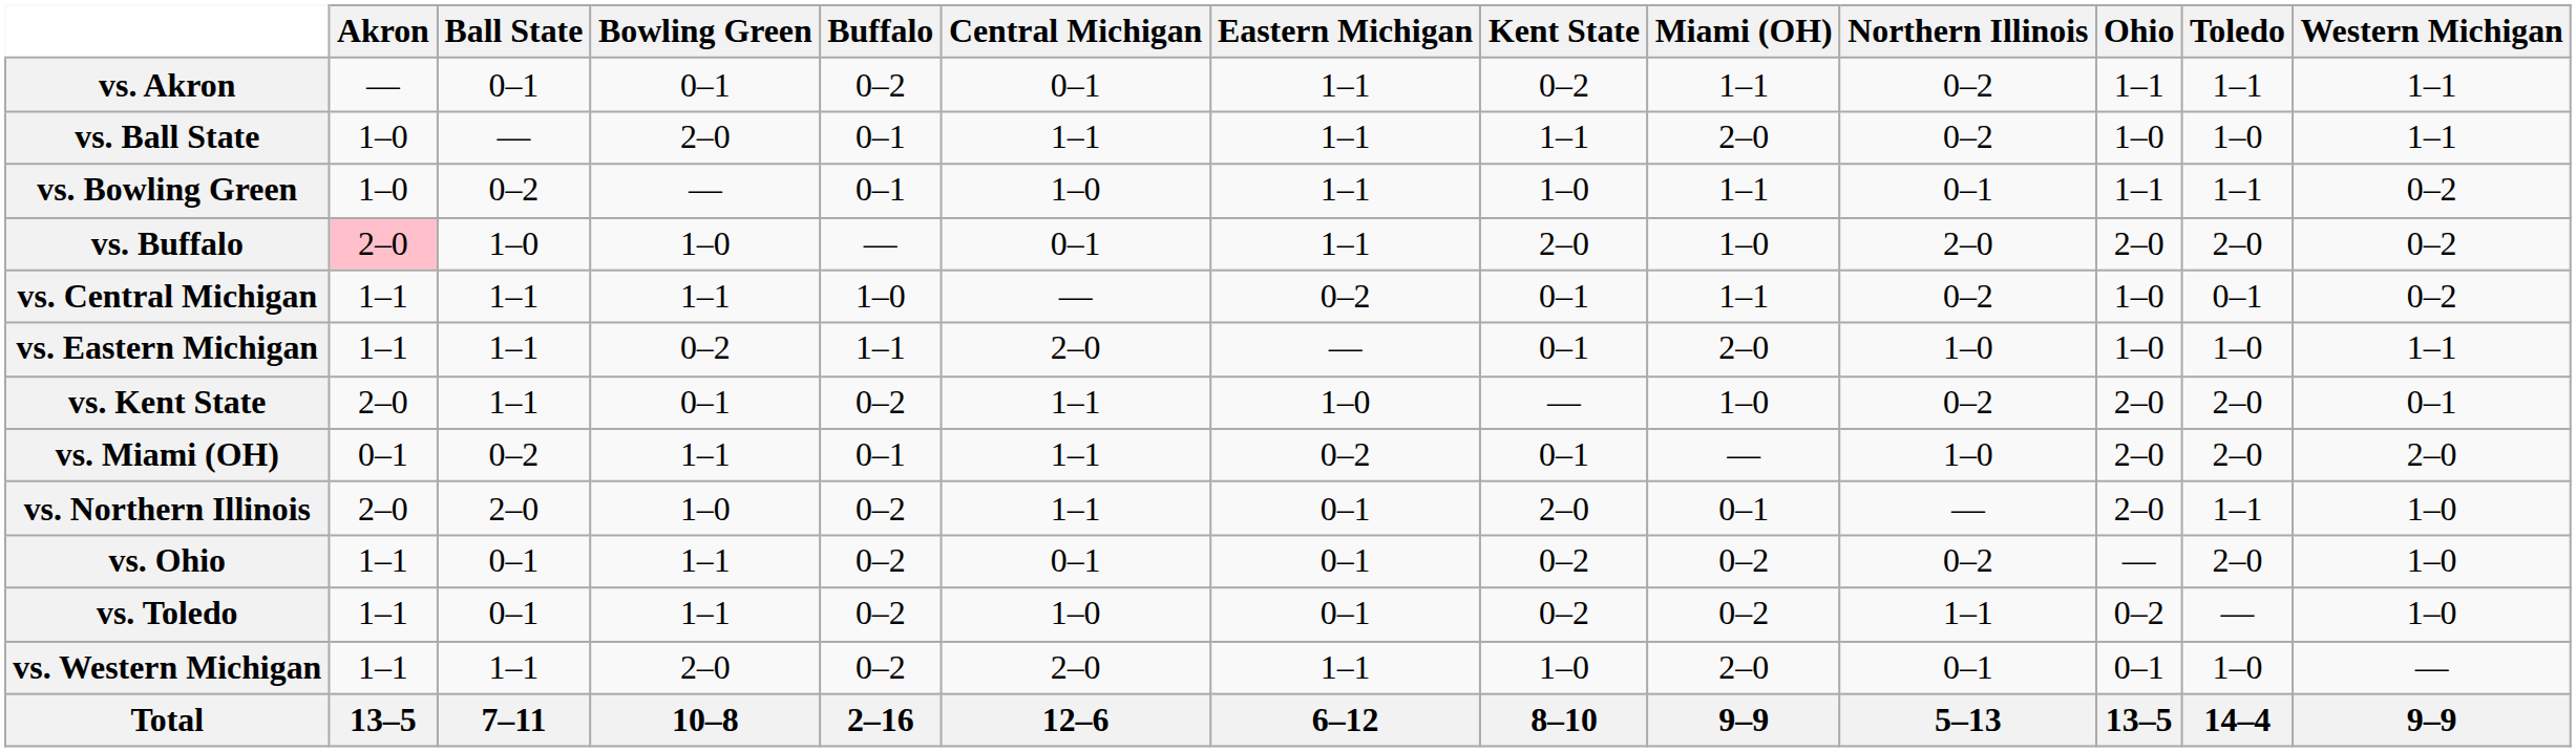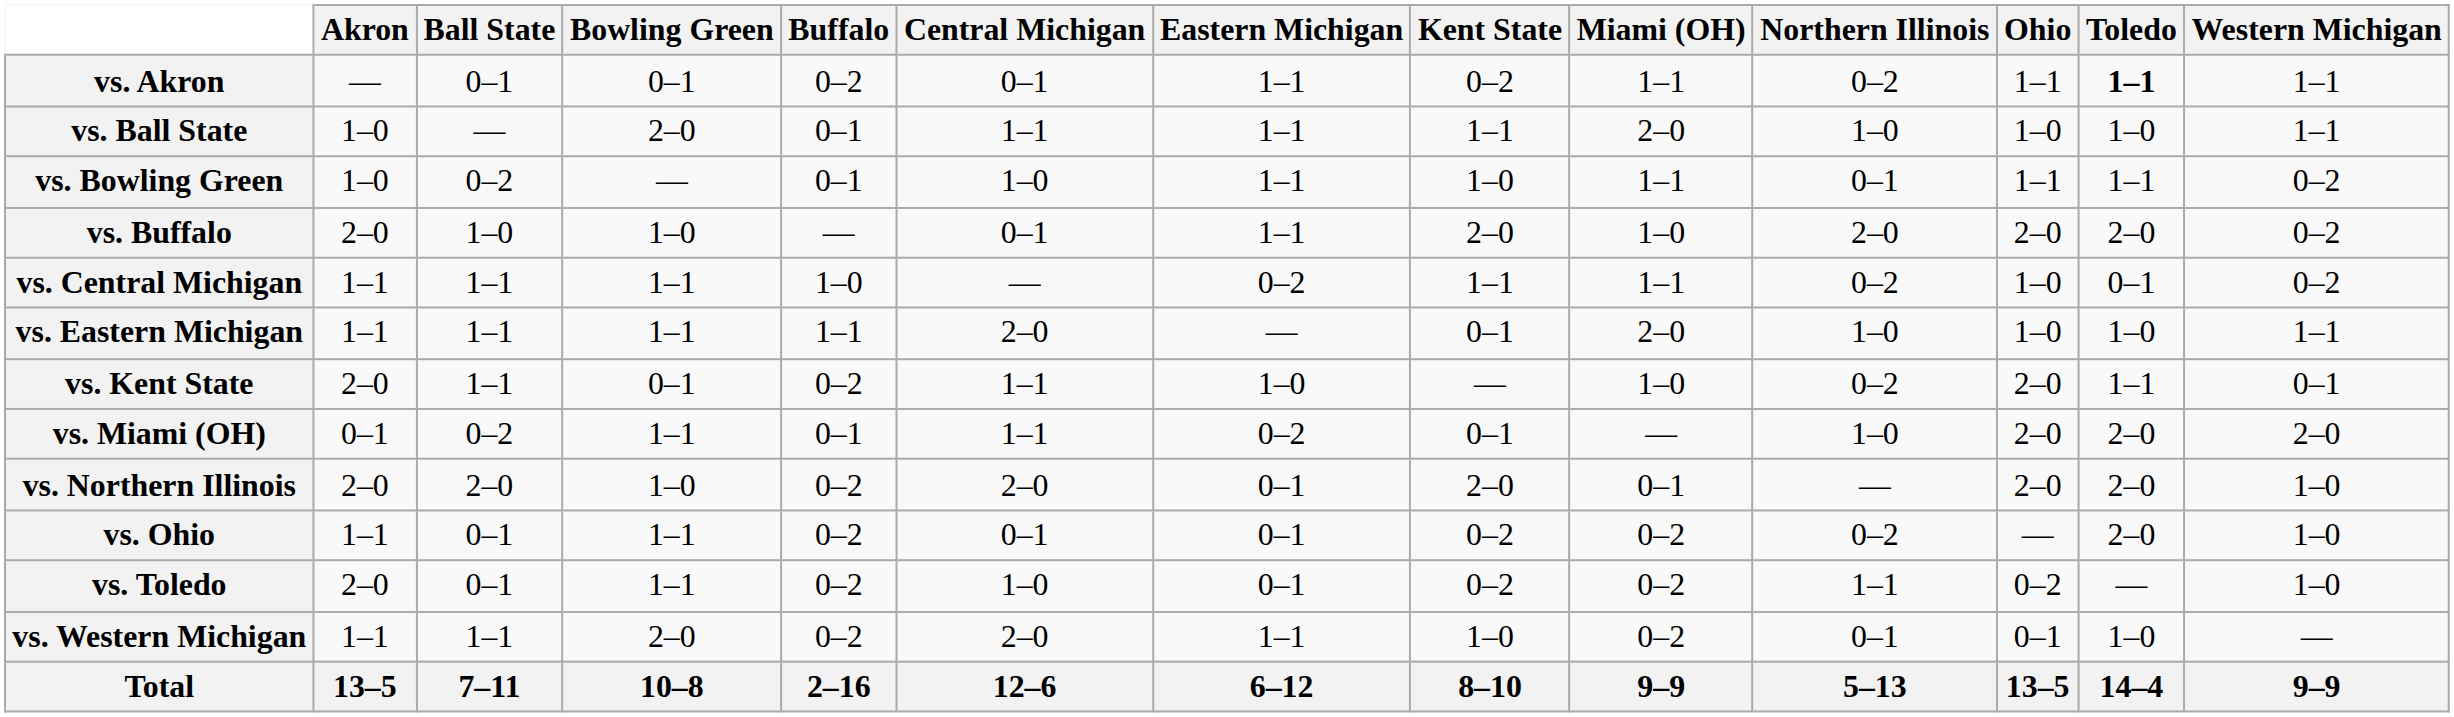vs. Akron | Toledo: normal -> bold
vs. Ball State | Northern Illinois: 0–2 -> 1–0
vs. Buffalo | Akron: pink background -> no background
vs. Central Michigan | Kent State: 0–1 -> 1–1
vs. Eastern Michigan | Bowling Green: 0–2 -> 1–1
vs. Kent State | Toledo: 2–0 -> 1–1
vs. Northern Illinois | Central Michigan: 1–1 -> 2–0
vs. Northern Illinois | Toledo: 1–1 -> 2–0
vs. Toledo | Akron: 1–1 -> 2–0
vs. Western Michigan | Miami (OH): 2–0 -> 0–2
